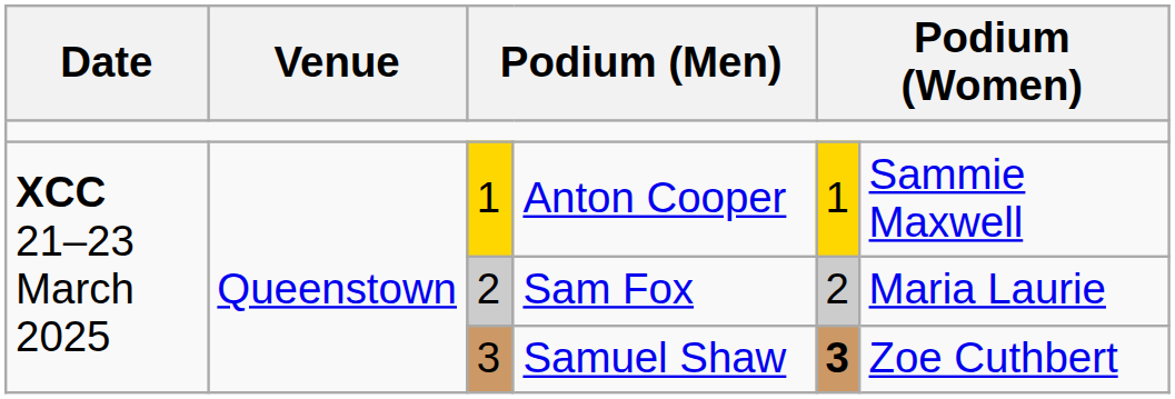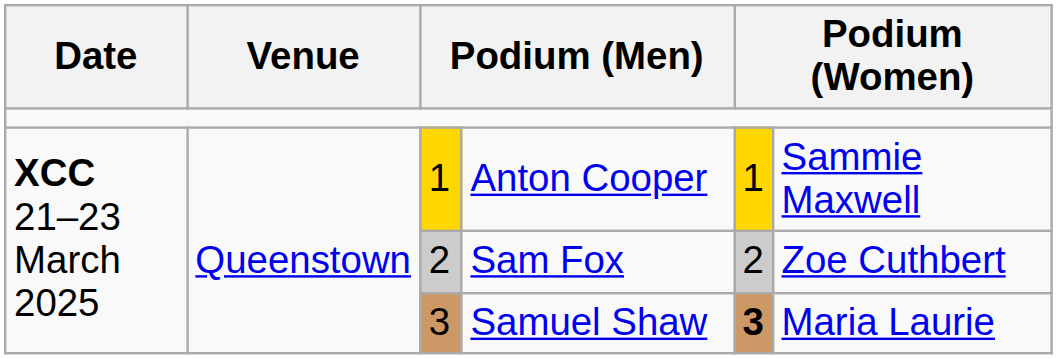Sam Fox | column 6: Maria Laurie -> Zoe Cuthbert
Samuel Shaw | column 6: Zoe Cuthbert -> Maria Laurie
